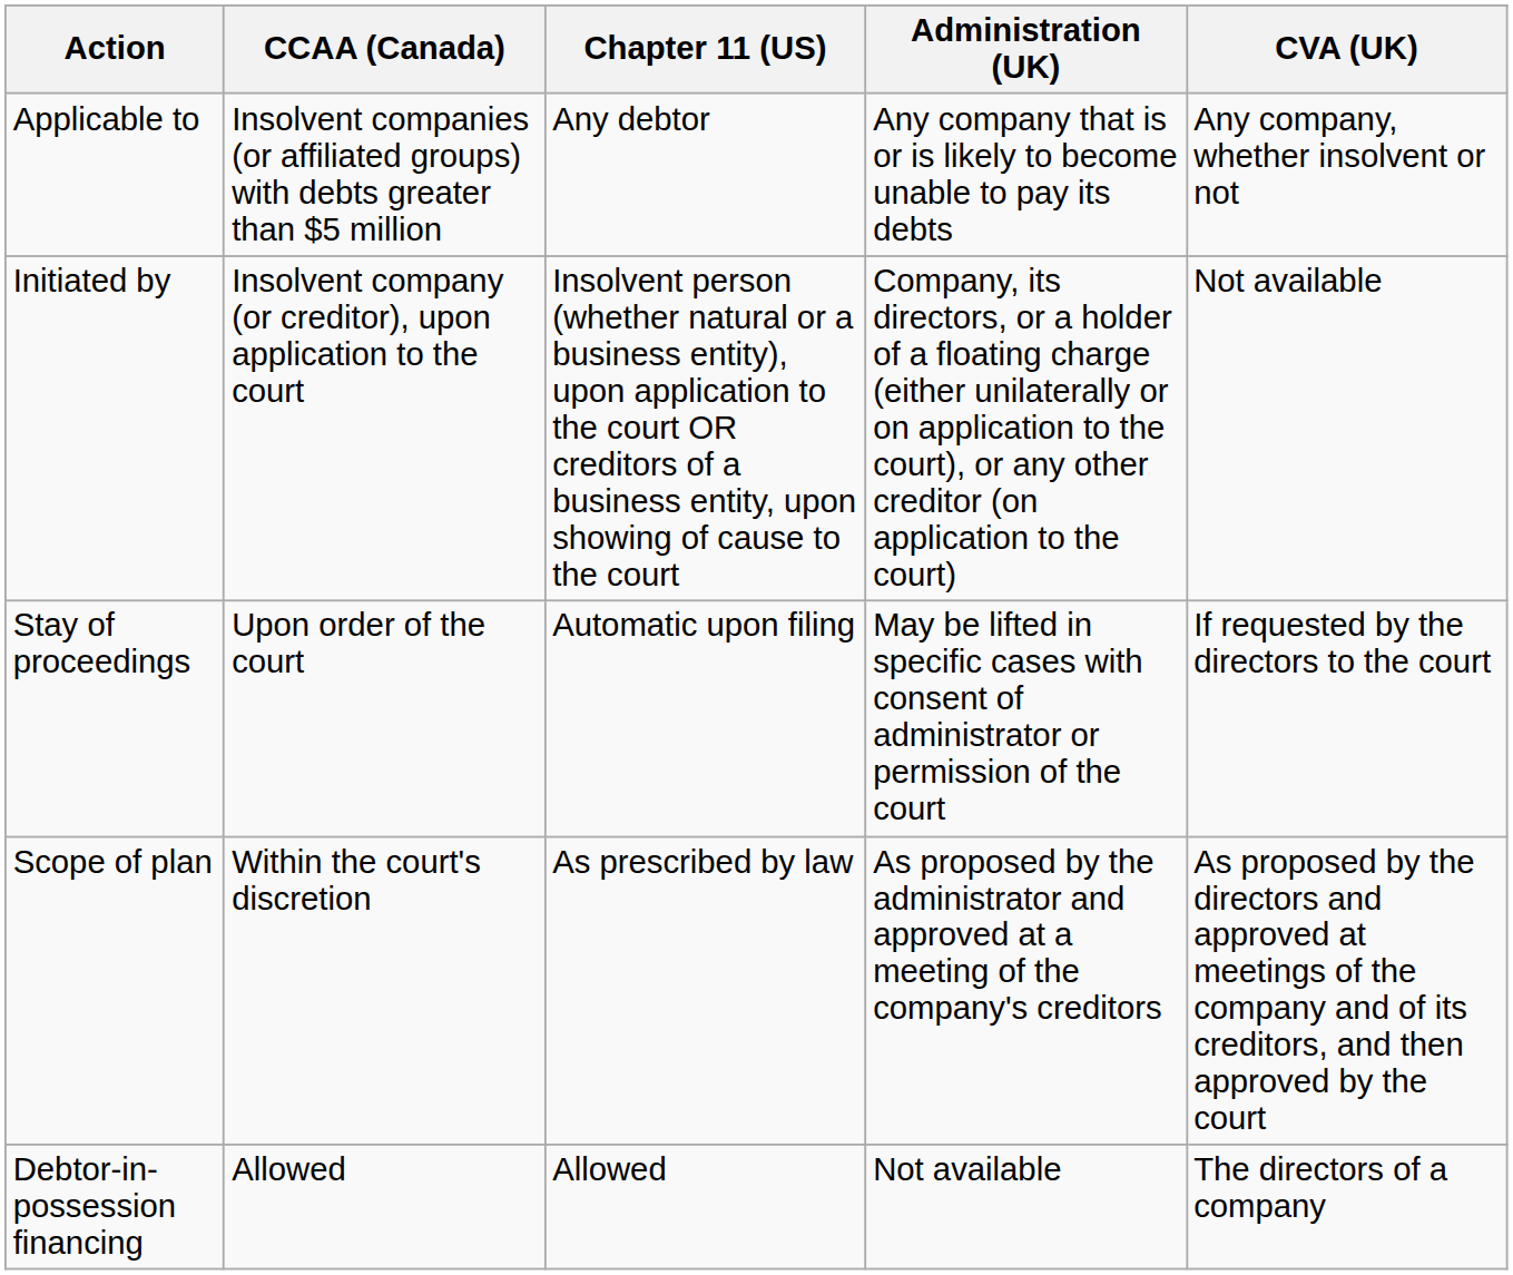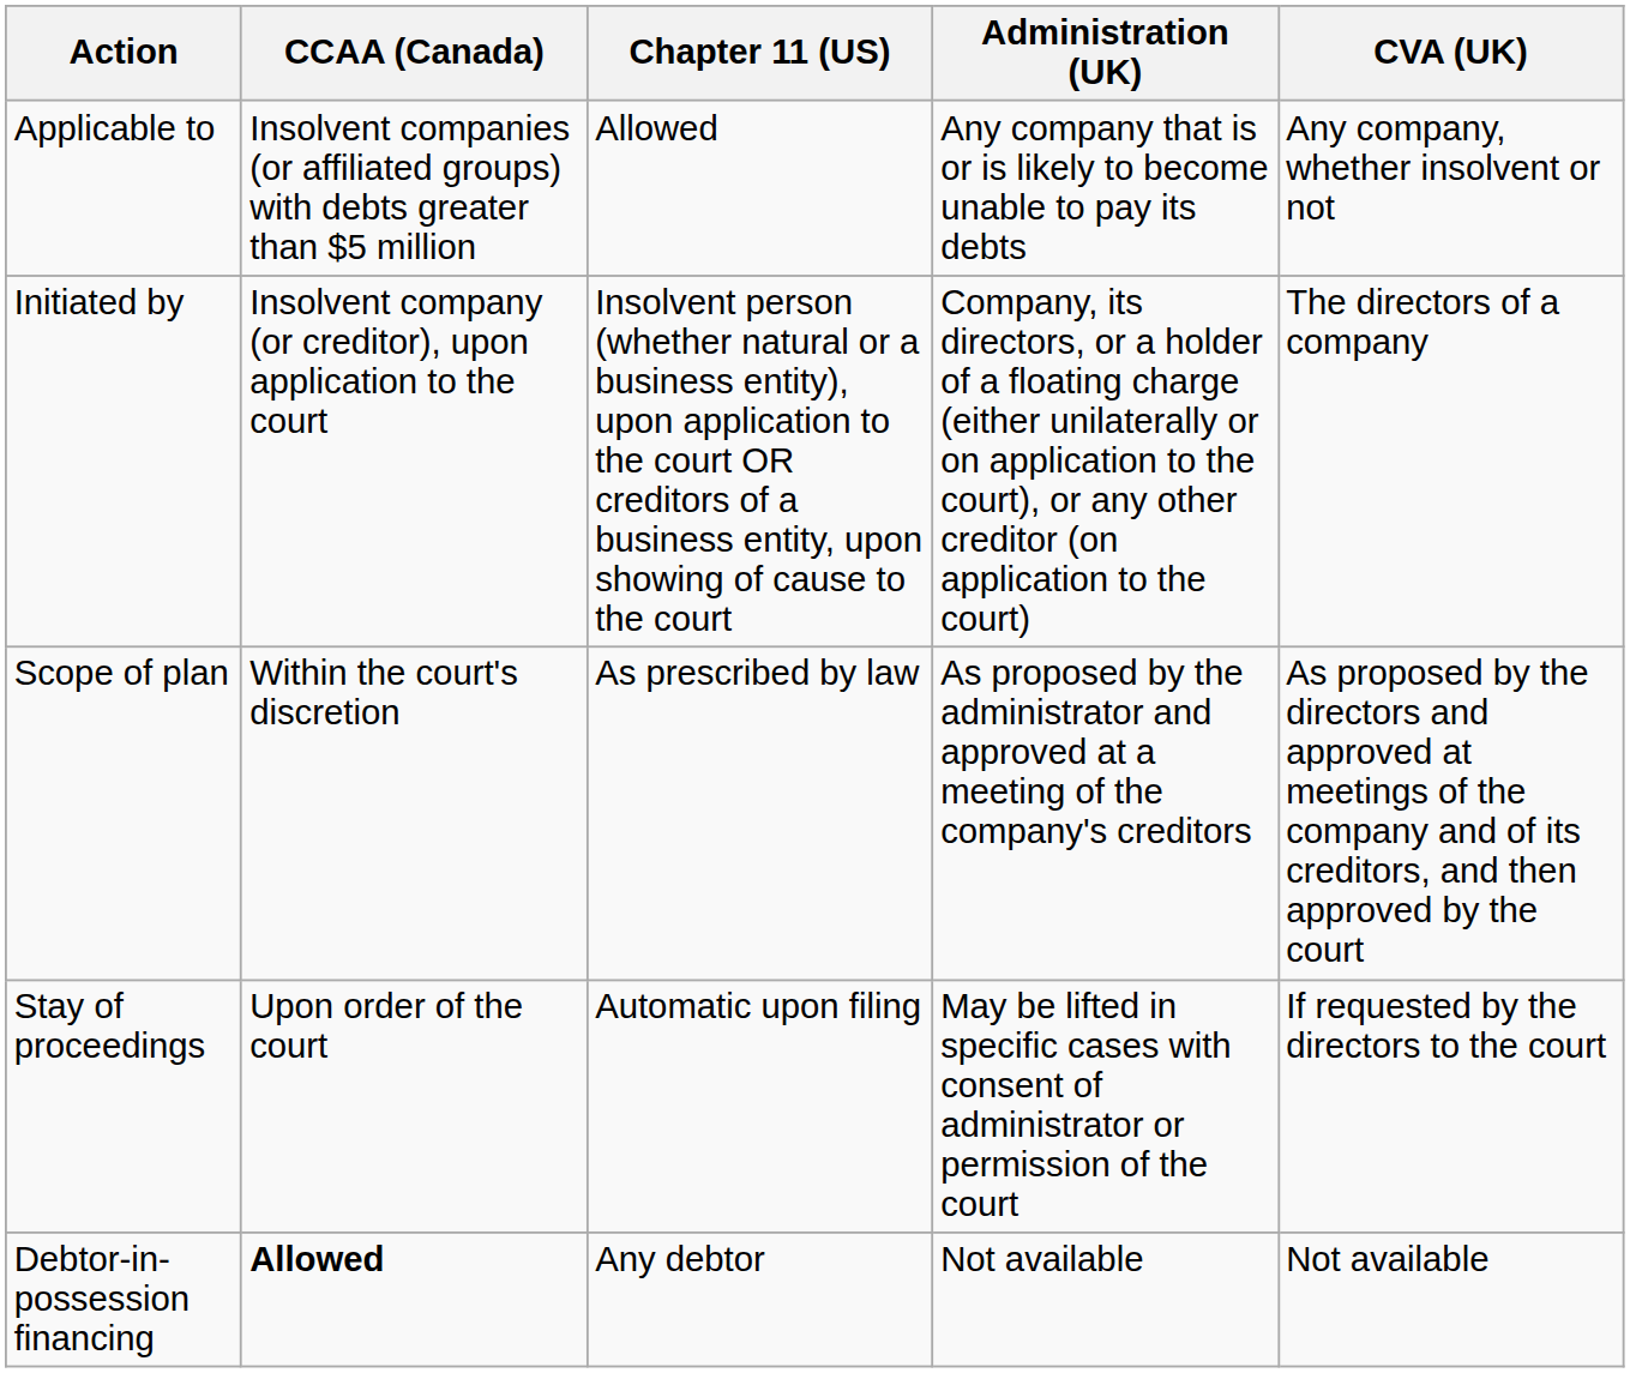Applicable to | Chapter 11 (US): Any debtor -> Allowed
Initiated by | CVA (UK): Not available -> The directors of a company
rows swapped: Scope of plan <-> Stay of proceedings
Debtor-in-possession financing | CCAA (Canada): normal -> bold
Debtor-in-possession financing | Chapter 11 (US): Allowed -> Any debtor
Debtor-in-possession financing | CVA (UK): The directors of a company -> Not available
